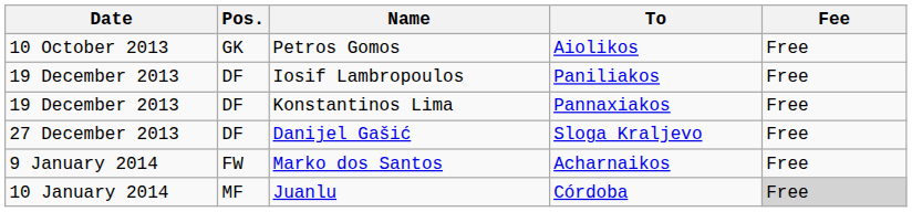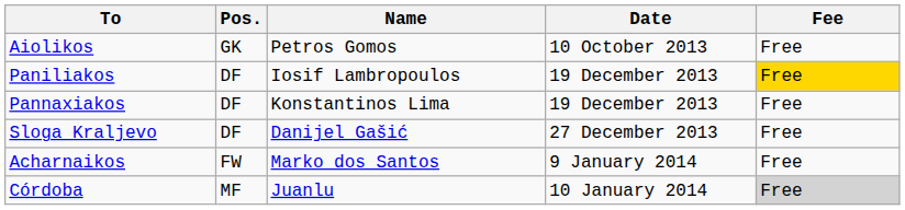columns swapped: Date <-> To
Iosif Lambropoulos | Fee: no background -> gold background
